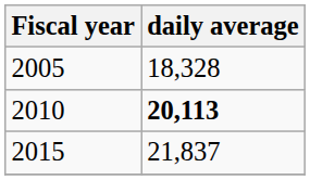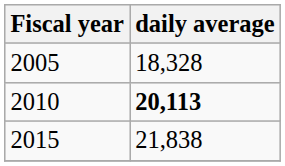2015 | daily average: 21,837 -> 21,838
